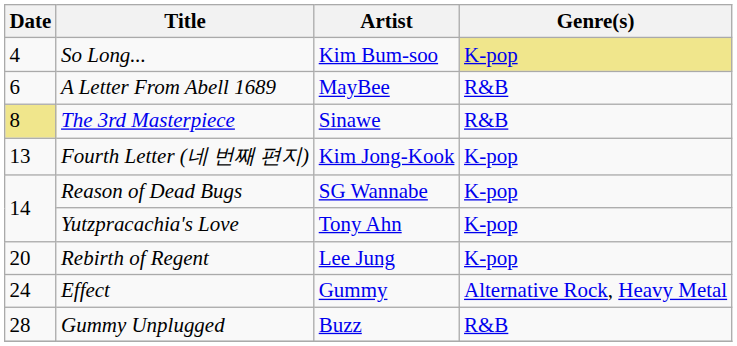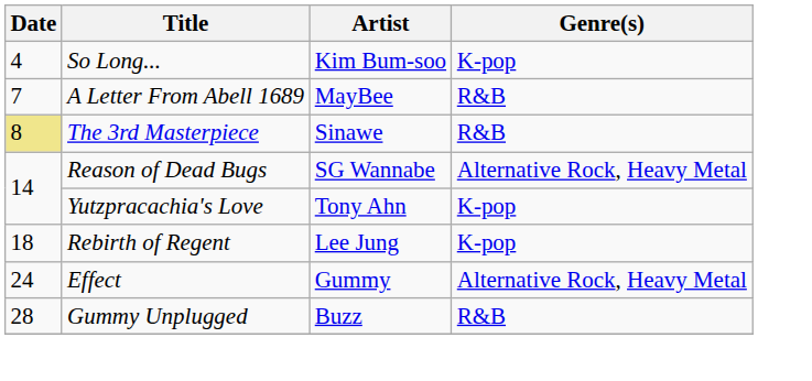So Long... | Genre(s): khaki background -> no background
A Letter From Abell 1689 | Date: 6 -> 7
- row: 13 | Fourth Letter (네 번째 편지) | Kim Jong-Kook | K-pop
Reason of Dead Bugs | Genre(s): K-pop -> Alternative Rock, Heavy Metal
Rebirth of Regent | Date: 20 -> 18
